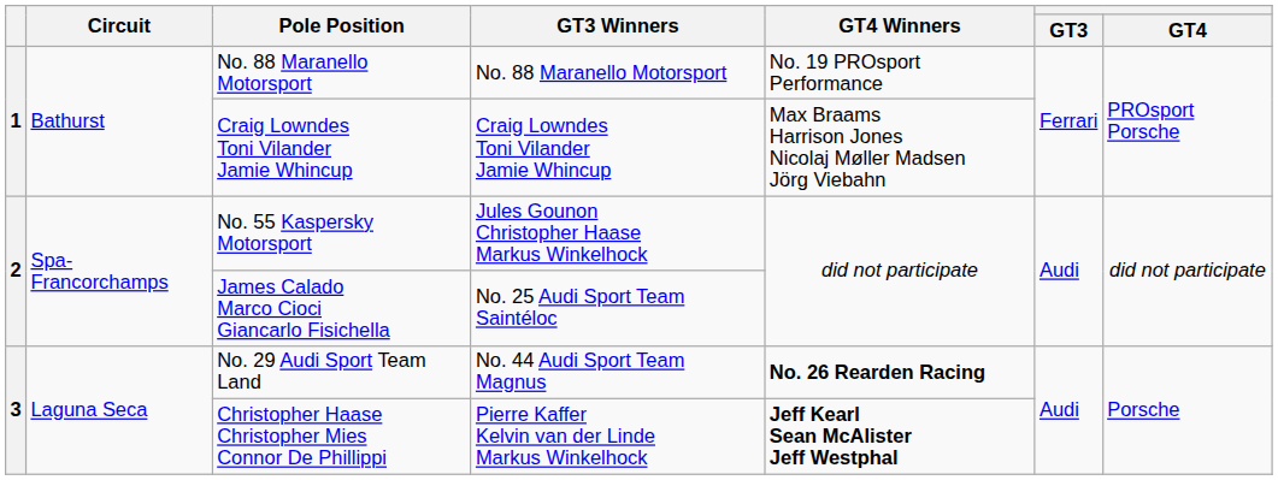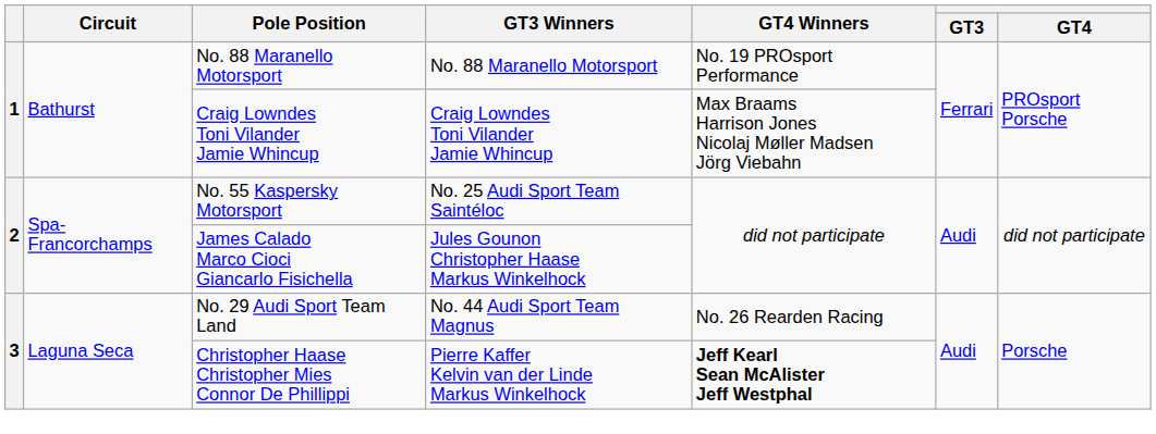No. 55 Kaspersky Motorsport | GT3 Winners: Jules Gounon Christopher Haase Markus Winkelhock -> No. 25 Audi Sport Team Saintéloc
James Calado Marco Cioci Giancarlo Fisichella | GT3 Winners: No. 25 Audi Sport Team Saintéloc -> Jules Gounon Christopher Haase Markus Winkelhock
No. 29 Audi Sport Team Land | GT4 Winners: bold -> normal
